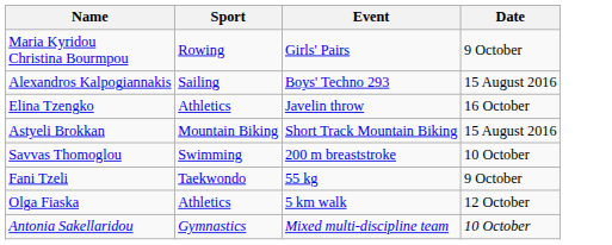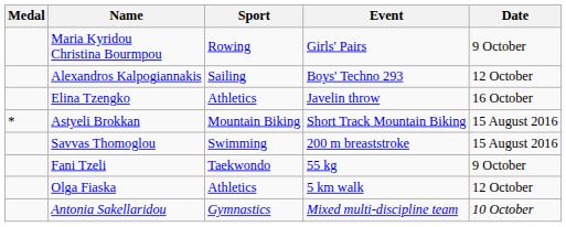+ column: Medal | *
Alexandros Kalpogiannakis | Date: 15 August 2016 -> 12 October
Savvas Thomoglou | Date: 10 October -> 15 August 2016
